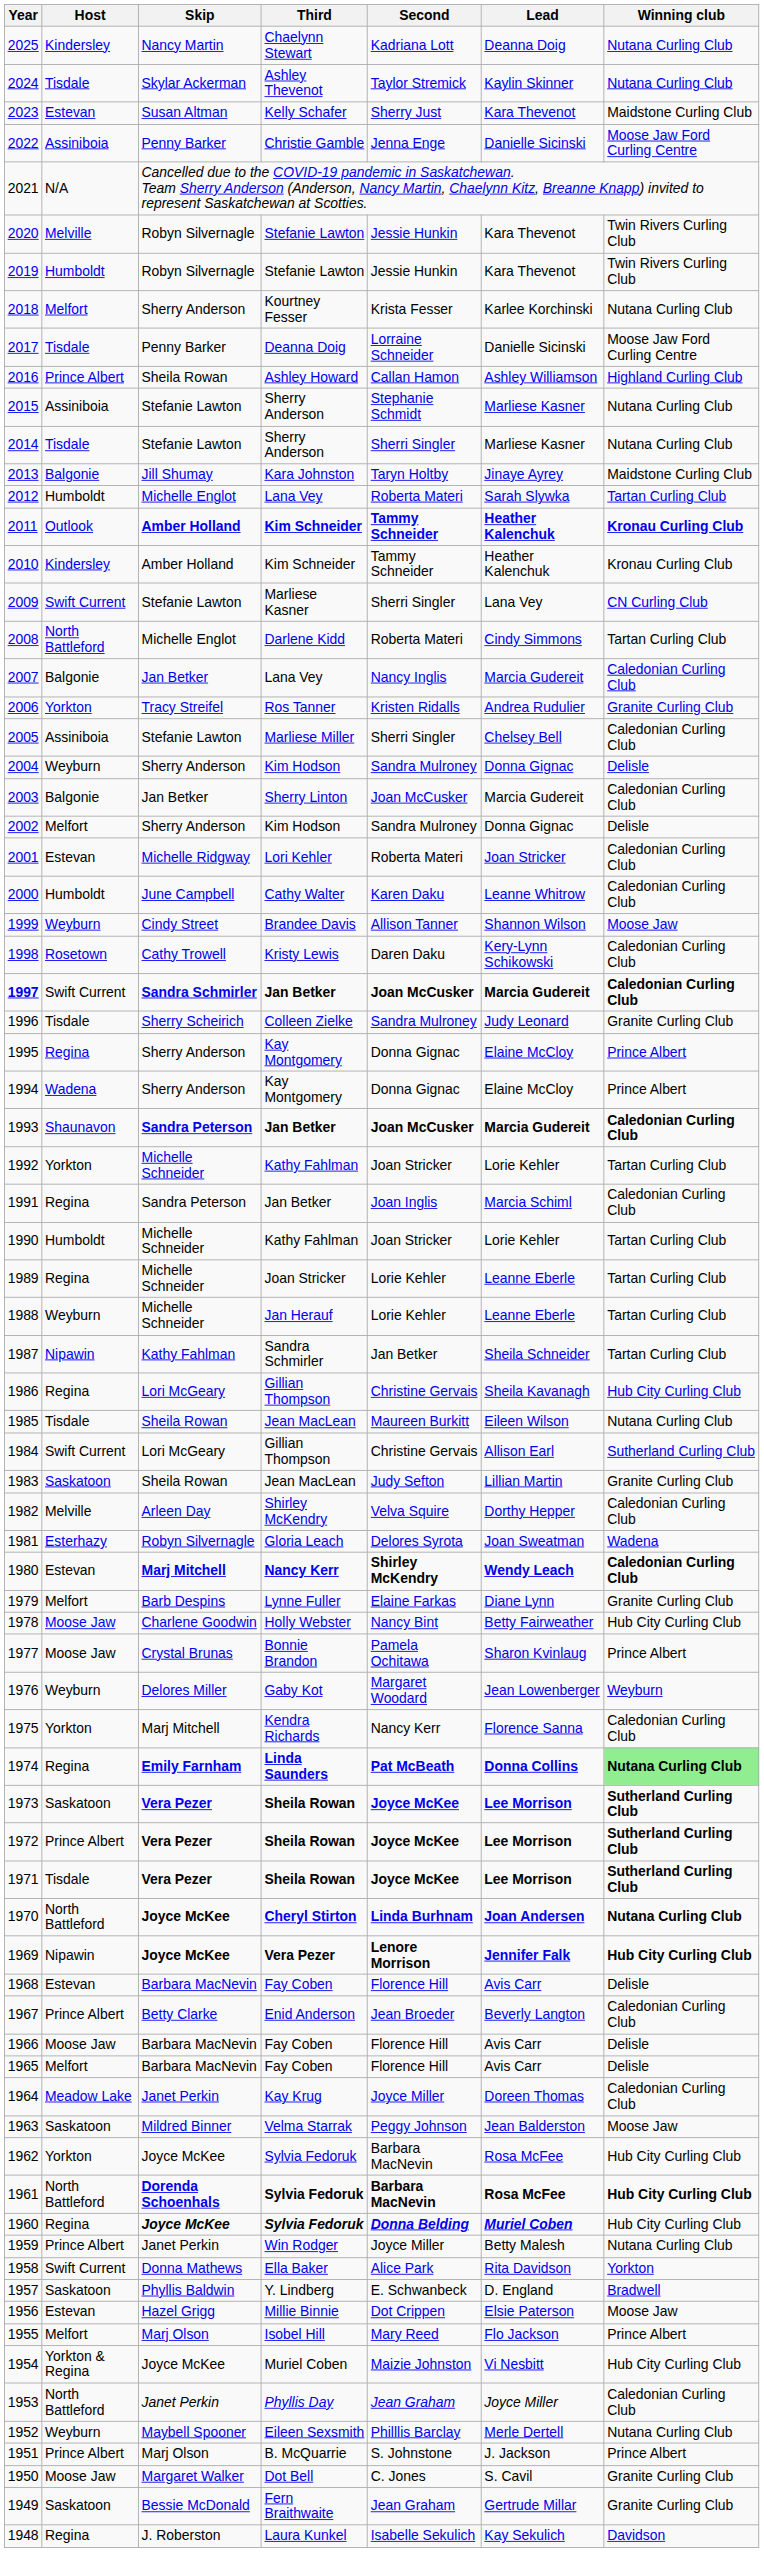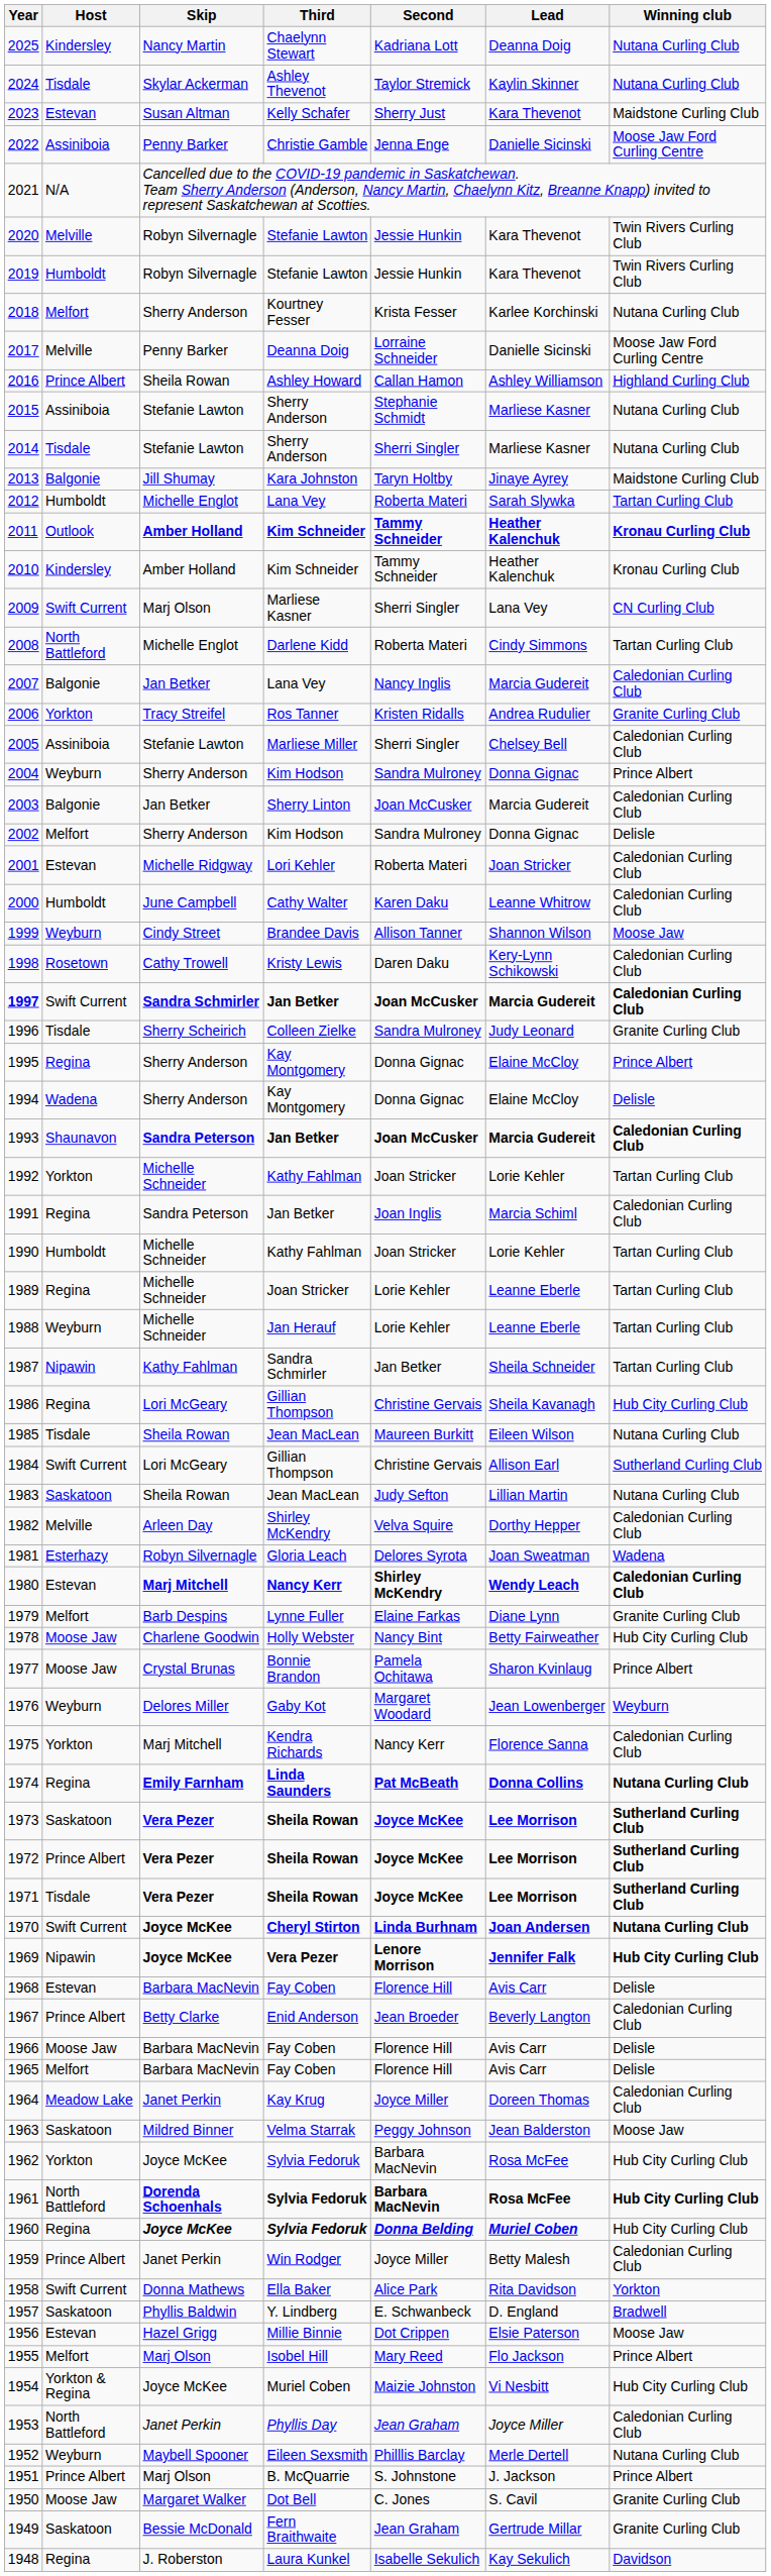2017 | Host: Tisdale -> Melville
2009 | Skip: Stefanie Lawton -> Marj Olson
2004 | Winning club: Delisle -> Prince Albert
1994 | Winning club: Prince Albert -> Delisle
1983 | Winning club: Granite Curling Club -> Nutana Curling Club
1974 | Winning club: lightgreen background -> no background
1970 | Host: North Battleford -> Swift Current
1959 | Winning club: Nutana Curling Club -> Caledonian Curling Club
